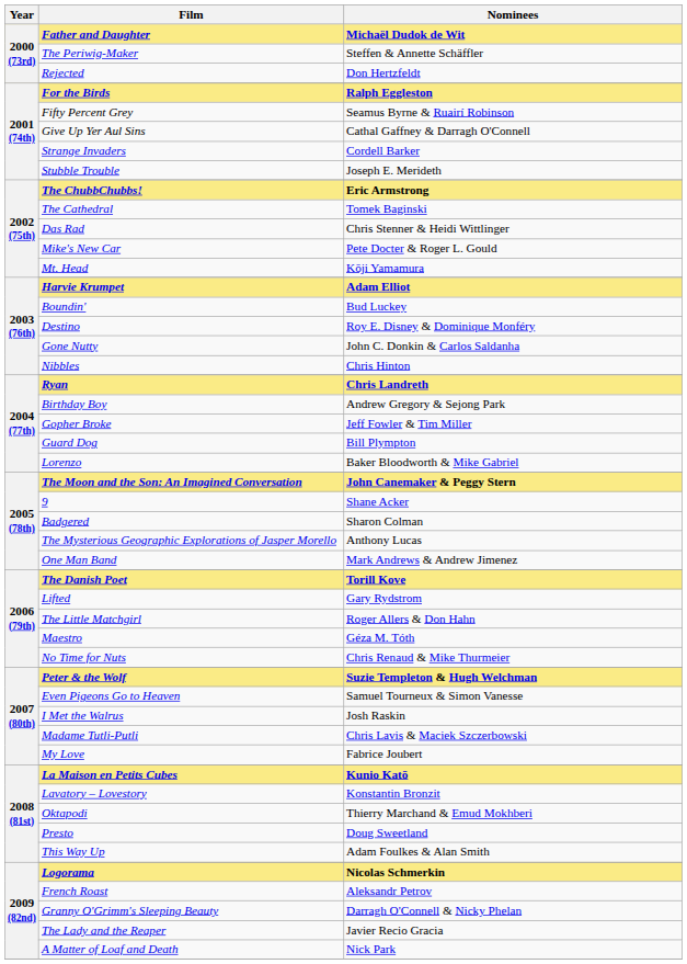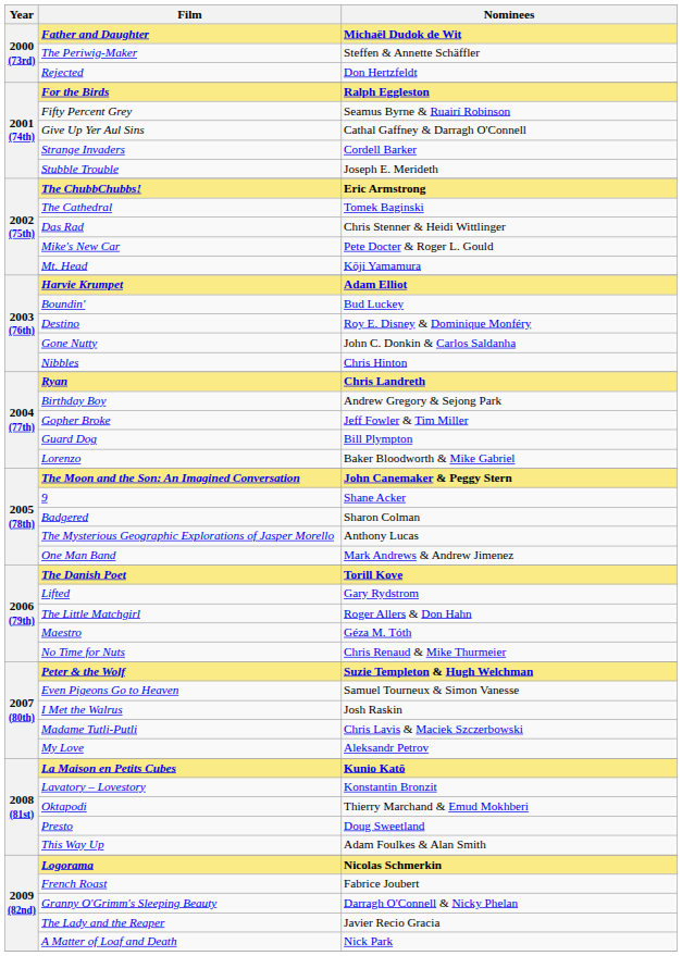My Love | Nominees: Fabrice Joubert -> Aleksandr Petrov
French Roast | Nominees: Aleksandr Petrov -> Fabrice Joubert
